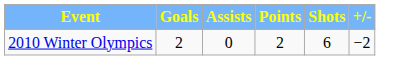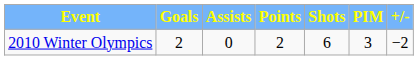+ column: PIM | 3
